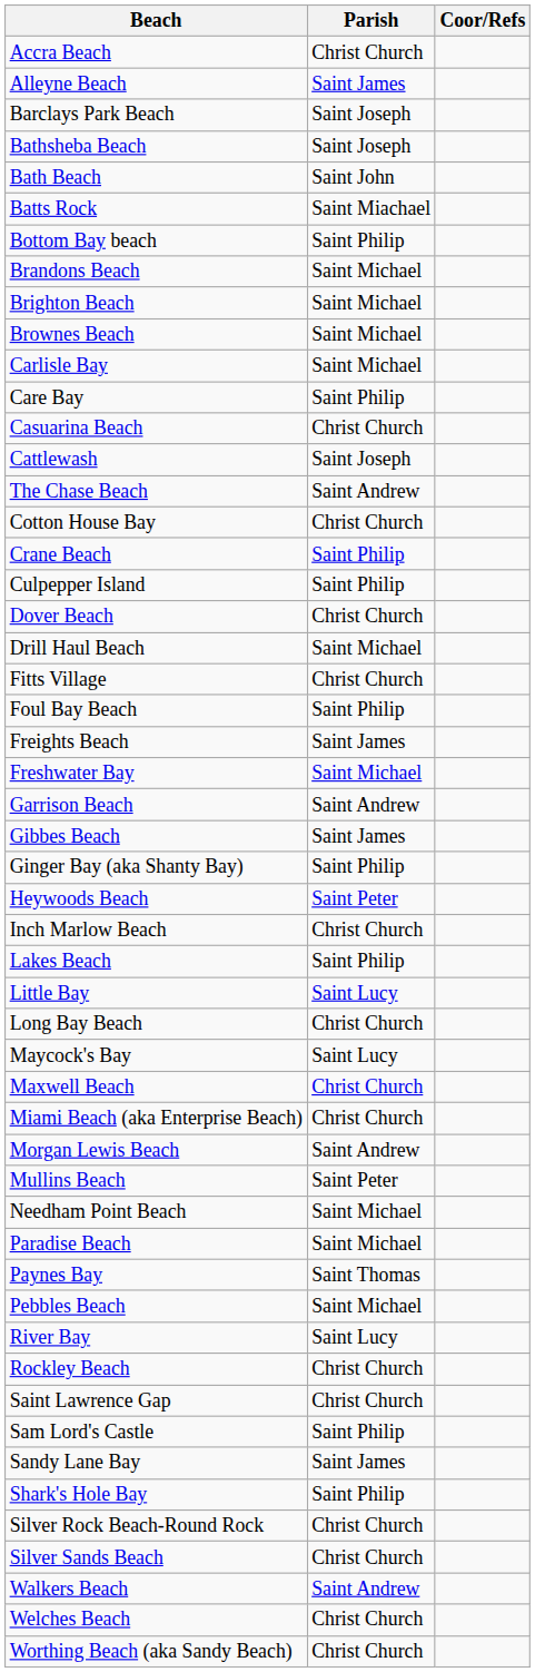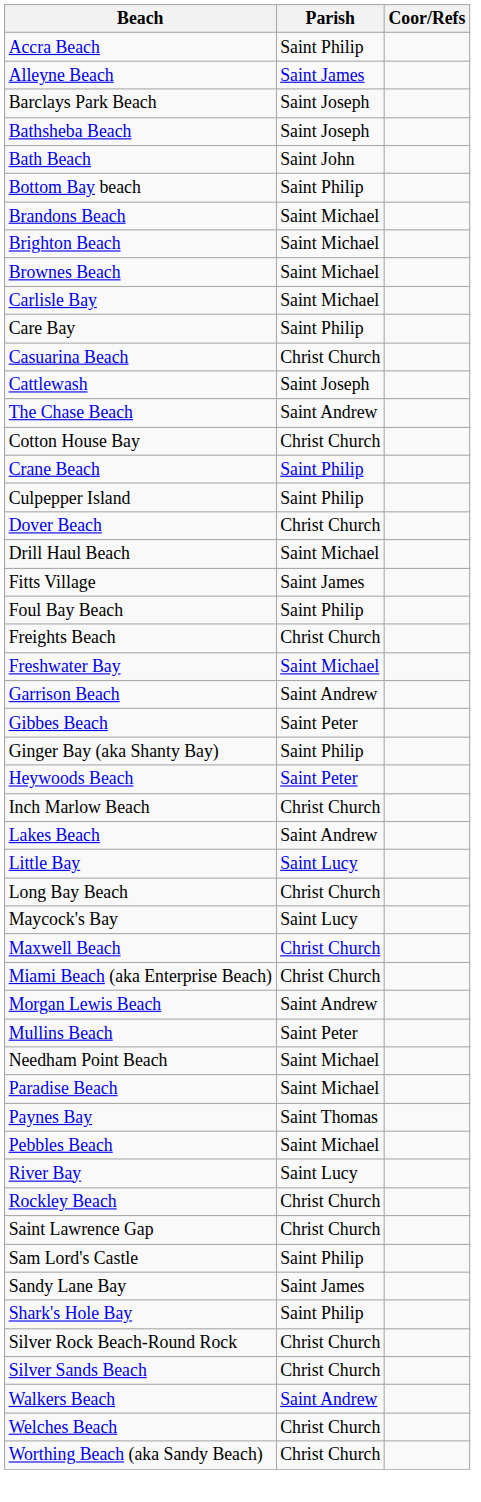Accra Beach | Parish: Christ Church -> Saint Philip
- row: Batts Rock | Saint Miachael
Fitts Village | Parish: Christ Church -> Saint James
Freights Beach | Parish: Saint James -> Christ Church
Gibbes Beach | Parish: Saint James -> Saint Peter
Lakes Beach | Parish: Saint Philip -> Saint Andrew
